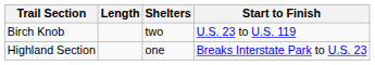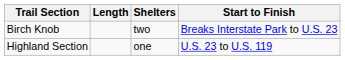Birch Knob | Start to Finish: U.S. 23 to U.S. 119 -> Breaks Interstate Park to U.S. 23
Highland Section | Start to Finish: Breaks Interstate Park to U.S. 23 -> U.S. 23 to U.S. 119
